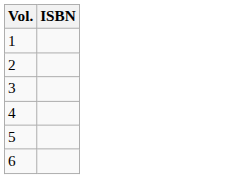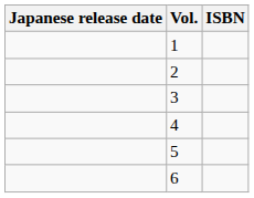+ column: Japanese release date
